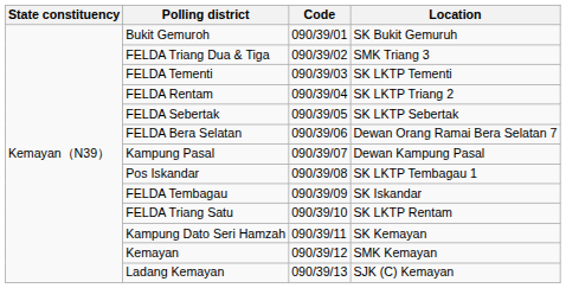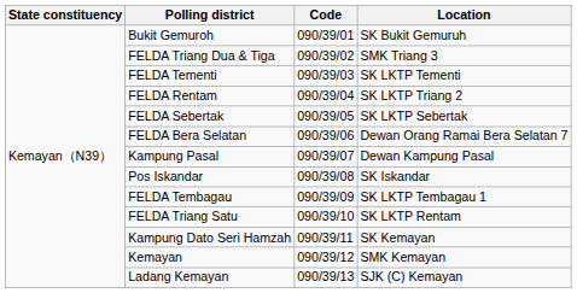Pos Iskandar | Location: SK LKTP Tembagau 1 -> SK Iskandar
FELDA Tembagau | Location: SK Iskandar -> SK LKTP Tembagau 1
